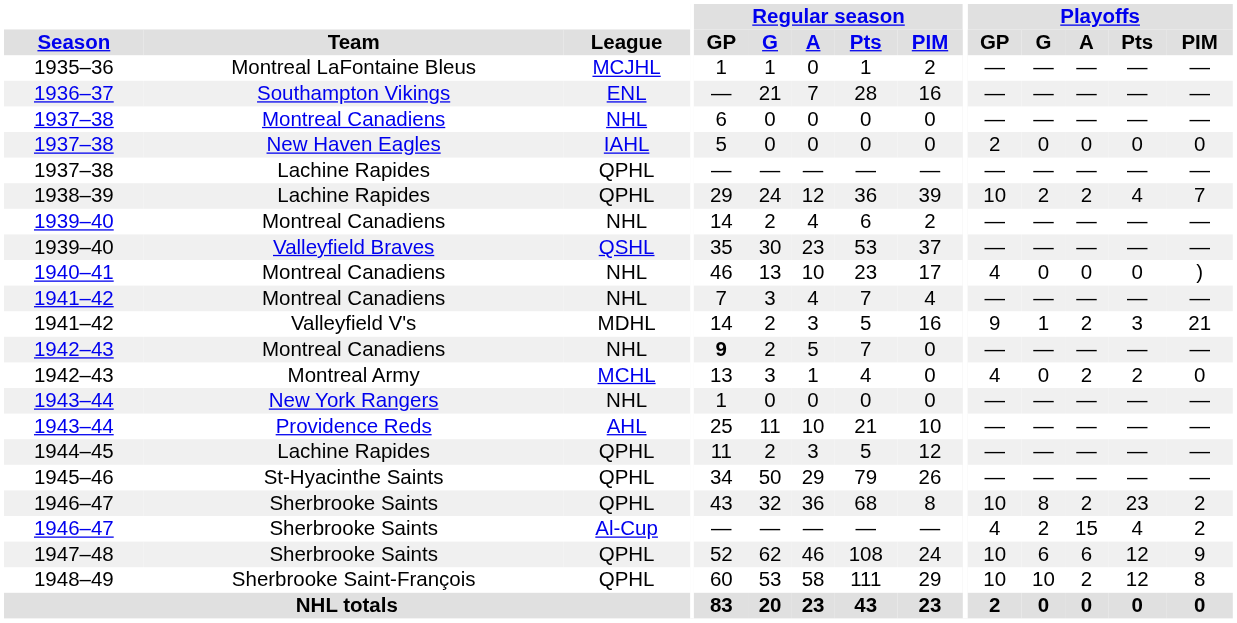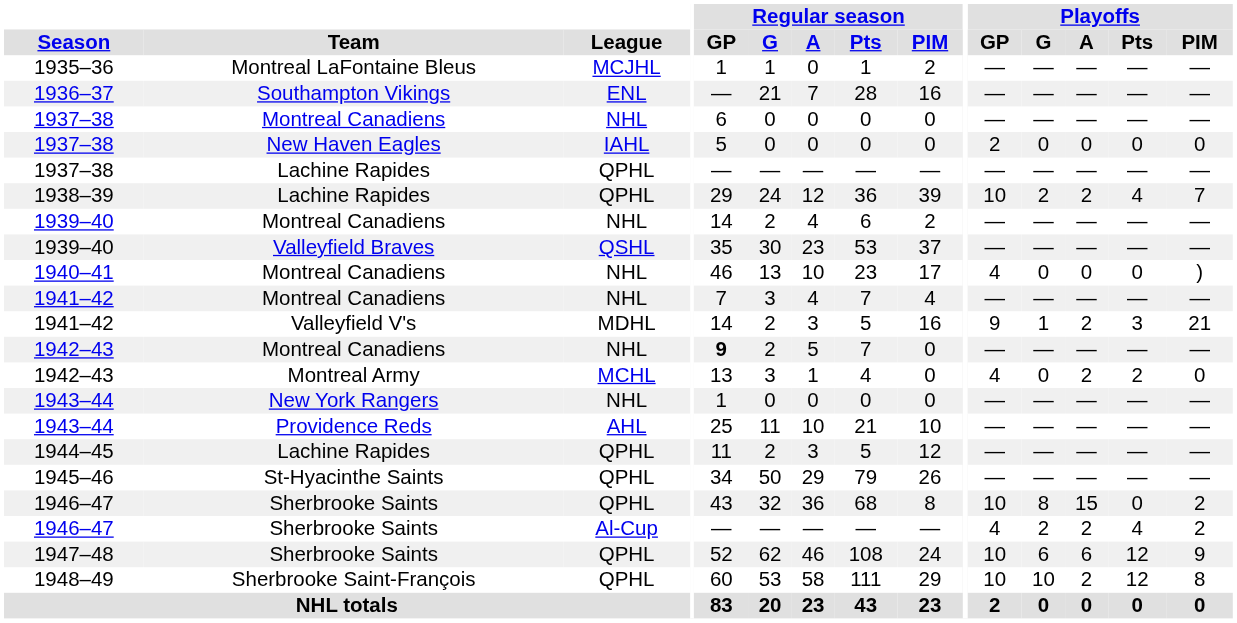1946–47 / QPHL | Playoffs / A: 2 -> 15
1946–47 / QPHL | Playoffs / Pts: 23 -> 0
1946–47 / Al-Cup | Playoffs / A: 15 -> 2
